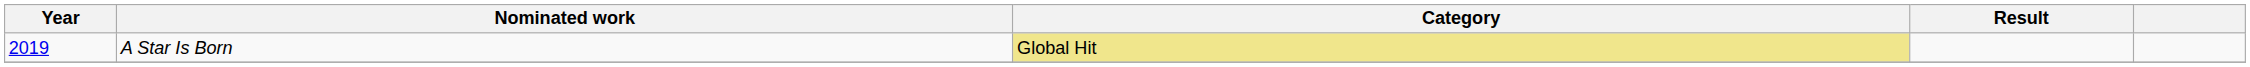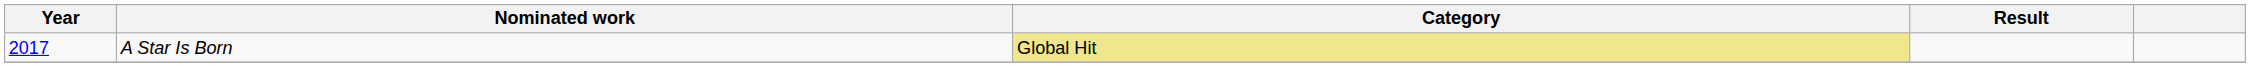A Star Is Born | Year: 2019 -> 2017
